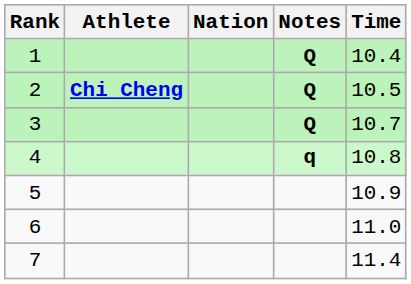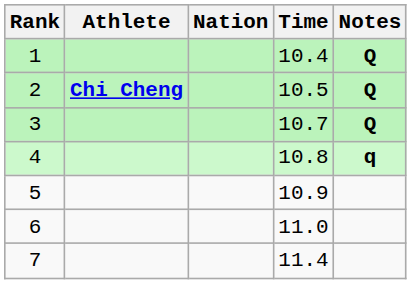columns swapped: Time <-> Notes
